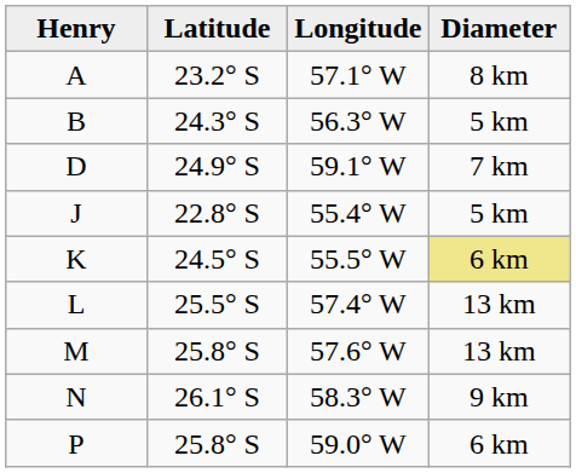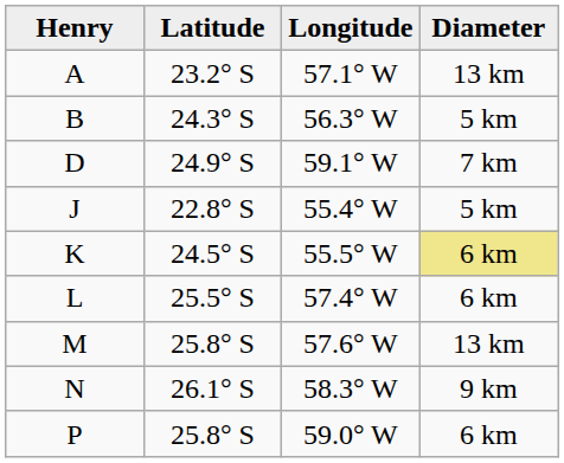A | Diameter: 8 km -> 13 km
L | Diameter: 13 km -> 6 km
